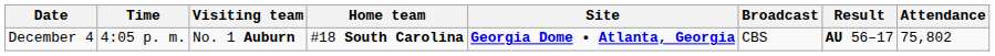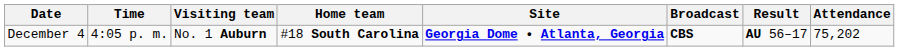December 4 | Broadcast: normal -> bold
December 4 | Attendance: 75,802 -> 75,202
